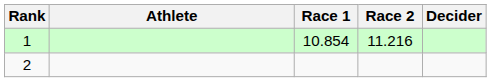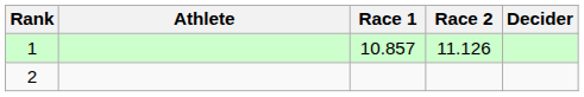1 | Race 1: 10.854 -> 10.857
1 | Race 2: 11.216 -> 11.126
